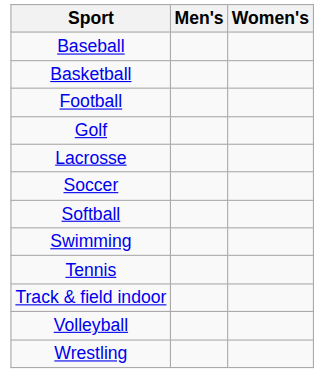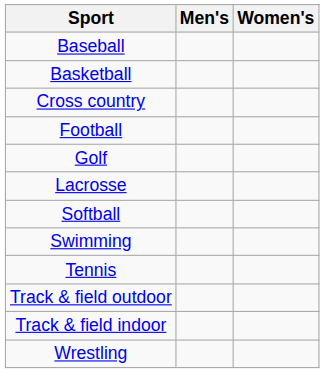+ row: Cross country
- row: Soccer
+ row: Track & field outdoor
- row: Volleyball
